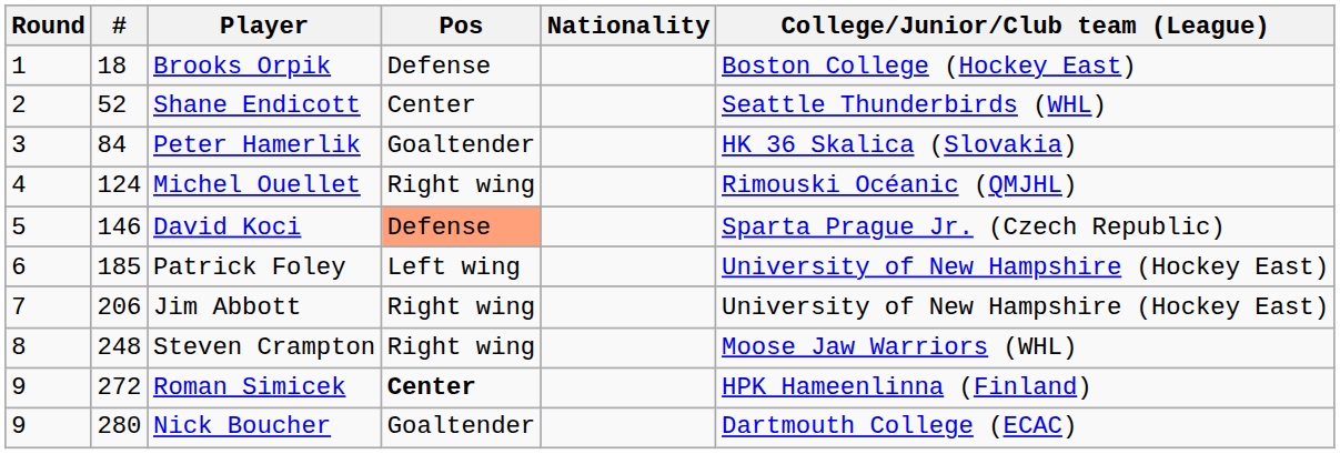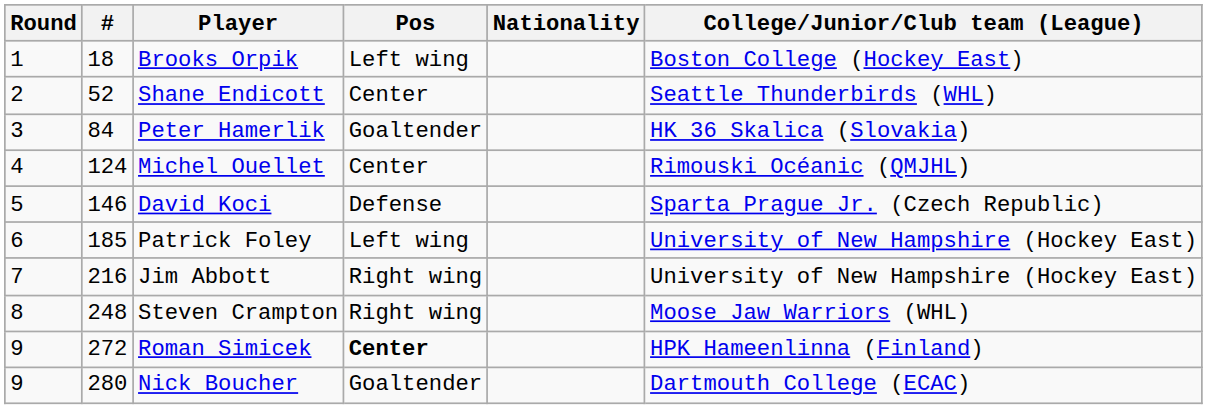Brooks Orpik | Pos: Defense -> Left wing
Michel Ouellet | Pos: Right wing -> Center
David Koci | Pos: lightsalmon background -> no background
Jim Abbott | #: 206 -> 216
